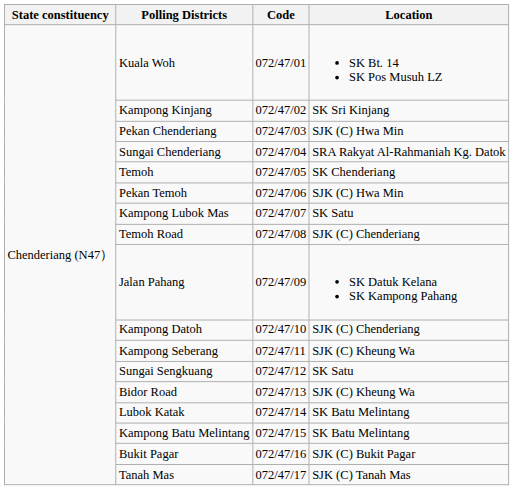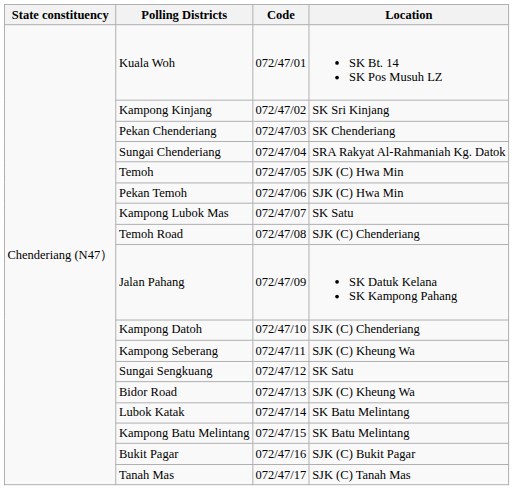Pekan Chenderiang | Location: SJK (C) Hwa Min -> SK Chenderiang
Temoh | Location: SK Chenderiang -> SJK (C) Hwa Min
